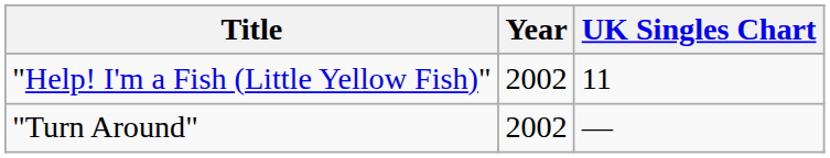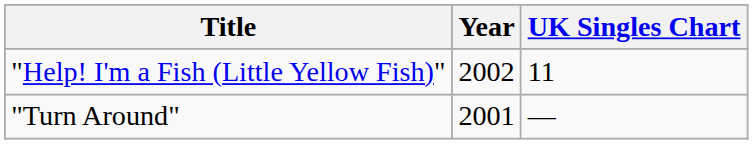"Turn Around" | Year: 2002 -> 2001
